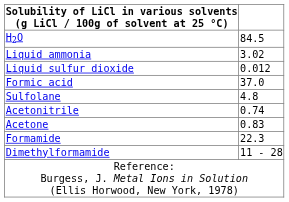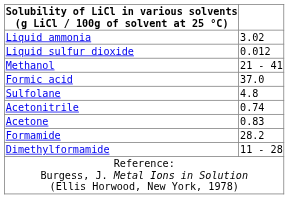- row: H2O | 84.5
+ row: Methanol | 21 - 41
Formamide | column 2: 22.3 -> 28.2
